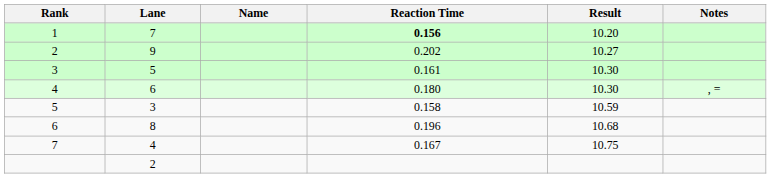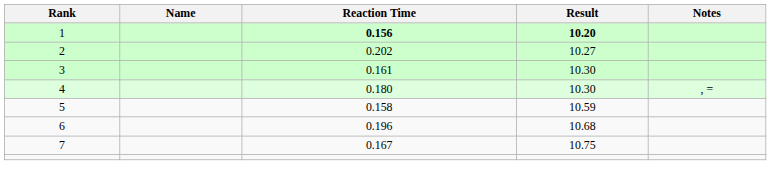- column: Lane | 7 | 9 | 5 | 6 | 3 | 8 | 4 | 2
1 | Result: normal -> bold
